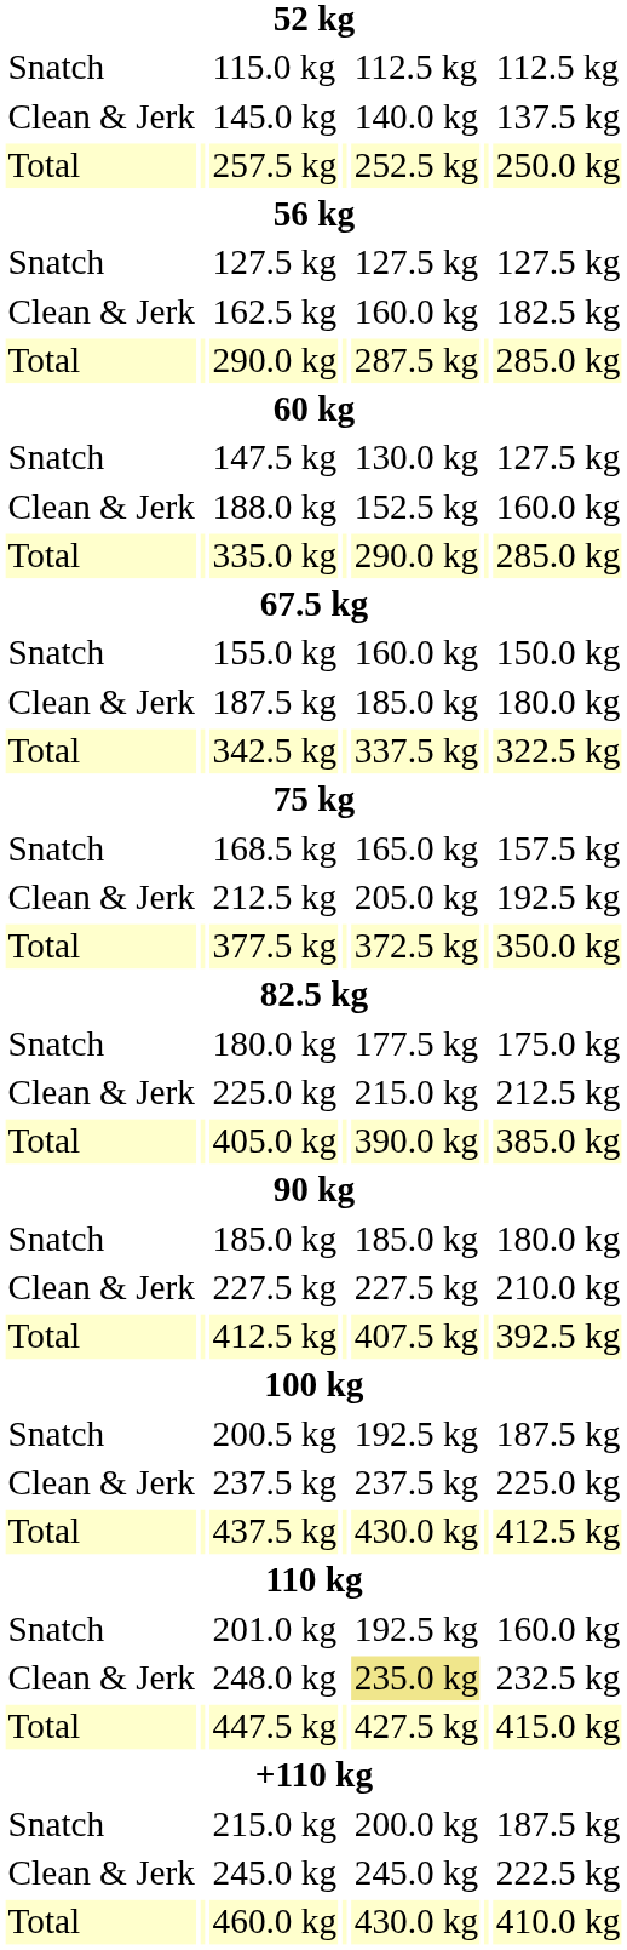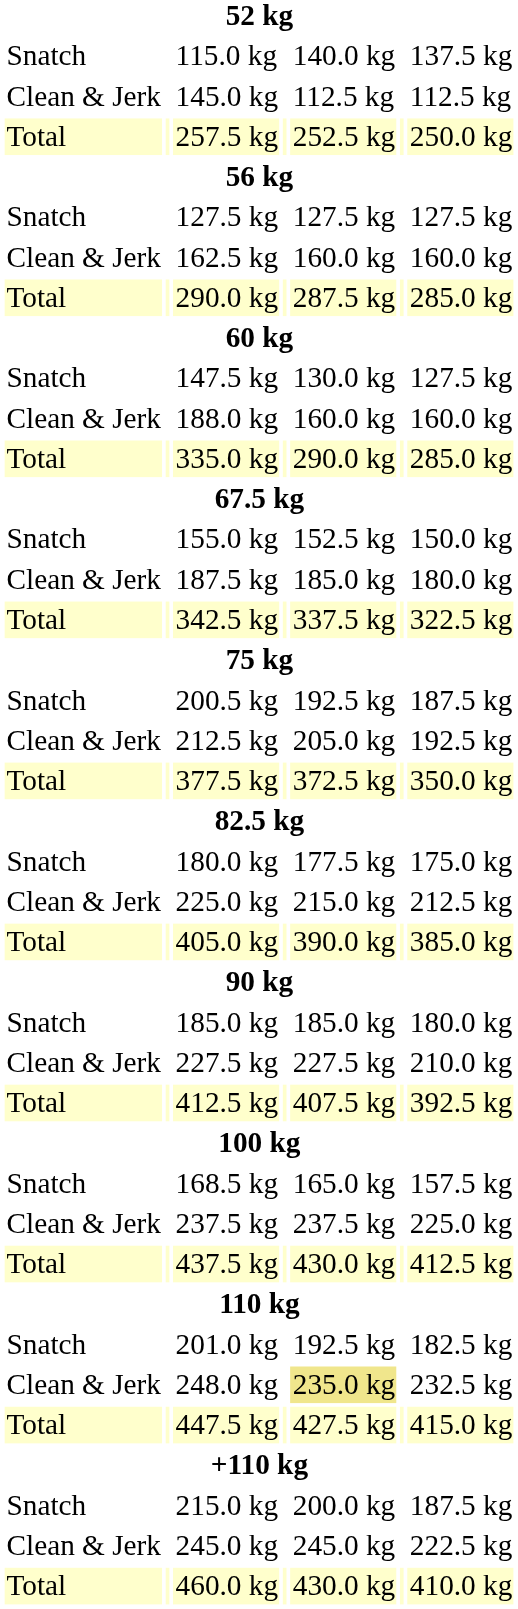115.0 kg | column 5: 112.5 kg -> 140.0 kg
115.0 kg | column 7: 112.5 kg -> 137.5 kg
145.0 kg | column 5: 140.0 kg -> 112.5 kg
145.0 kg | column 7: 137.5 kg -> 112.5 kg
162.5 kg | column 7: 182.5 kg -> 160.0 kg
188.0 kg | column 5: 152.5 kg -> 160.0 kg
155.0 kg | column 5: 160.0 kg -> 152.5 kg
rows swapped: 168.5 kg <-> 200.5 kg
201.0 kg | column 7: 160.0 kg -> 182.5 kg
